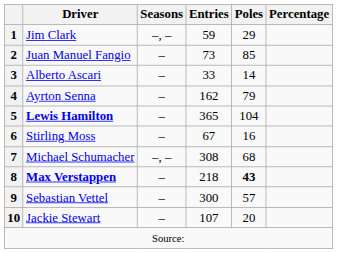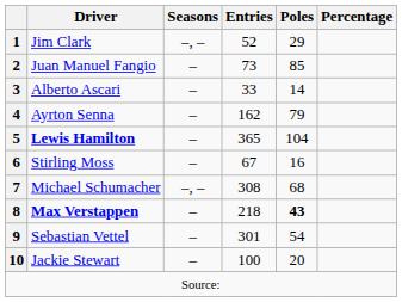1 | Entries: 59 -> 52
9 | Entries: 300 -> 301
9 | Poles: 57 -> 54
10 | Entries: 107 -> 100
